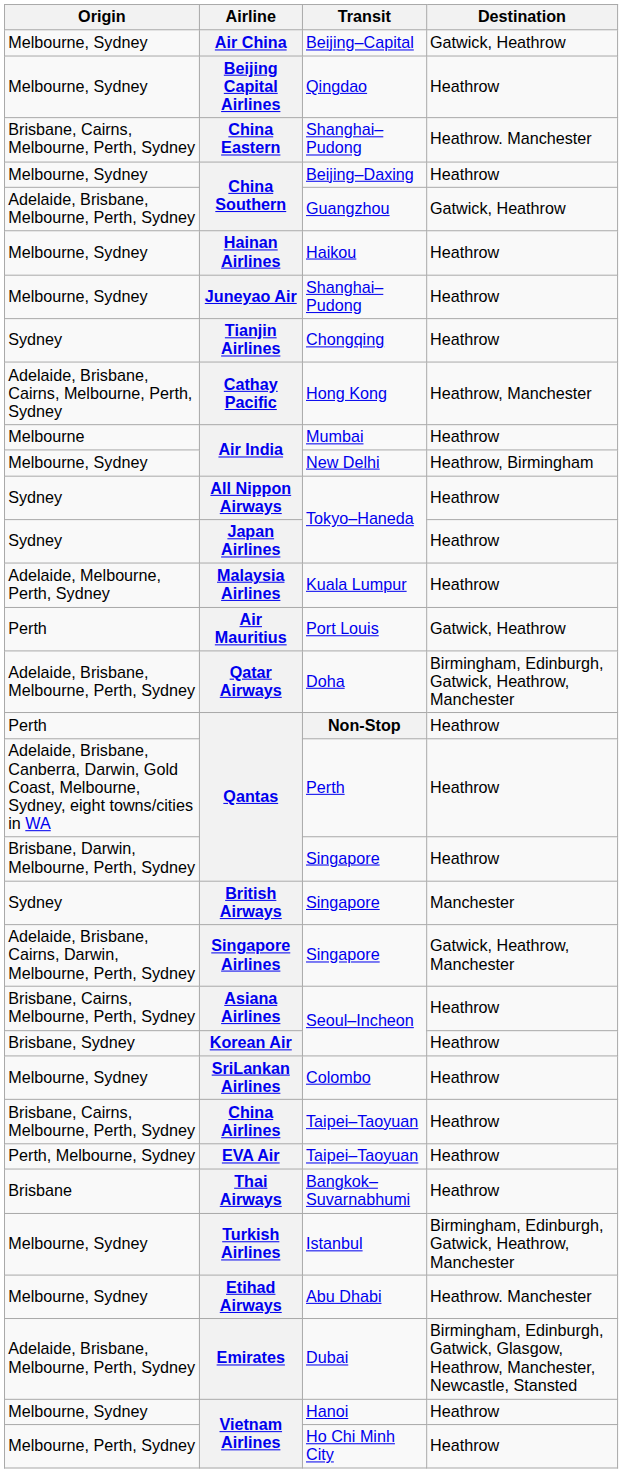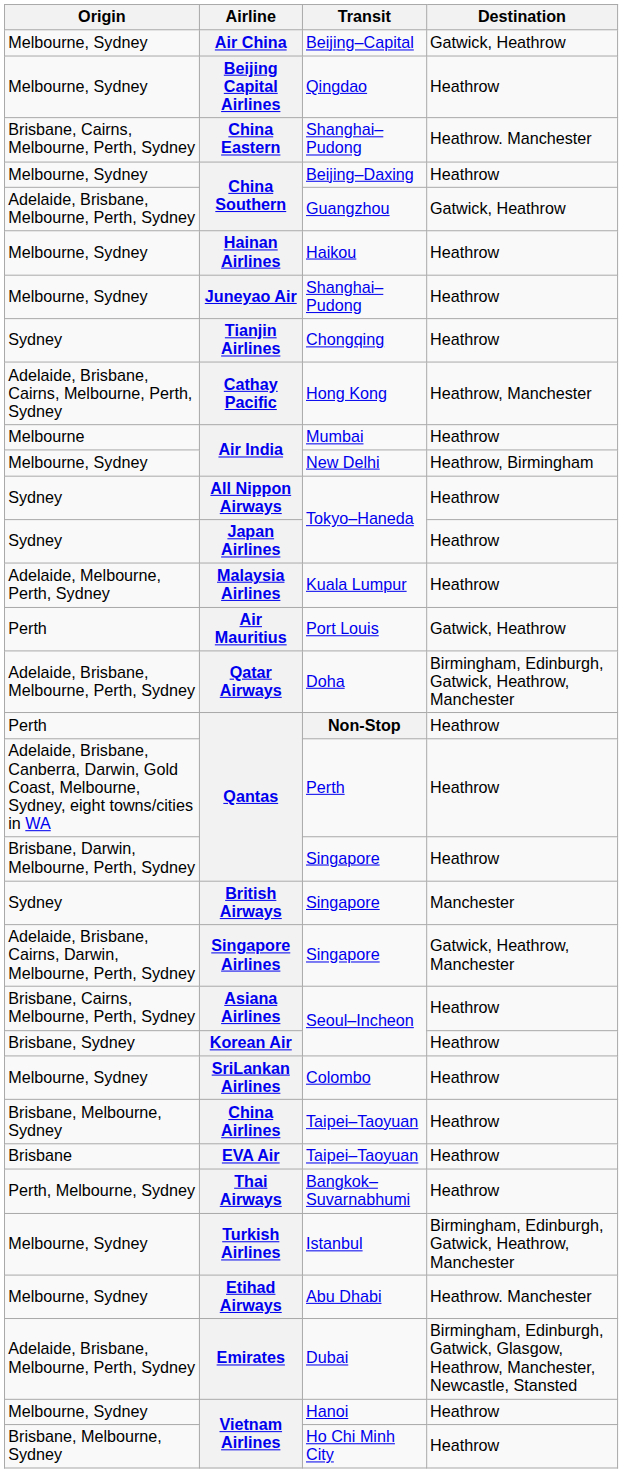China Airlines | Origin: Brisbane, Cairns, Melbourne, Perth, Sydney -> Brisbane, Melbourne, Sydney
EVA Air | Origin: Perth, Melbourne, Sydney -> Brisbane
Thai Airways | Origin: Brisbane -> Perth, Melbourne, Sydney
Vietnam Airlines / Ho Chi Minh City | Origin: Melbourne, Perth, Sydney -> Brisbane, Melbourne, Sydney
